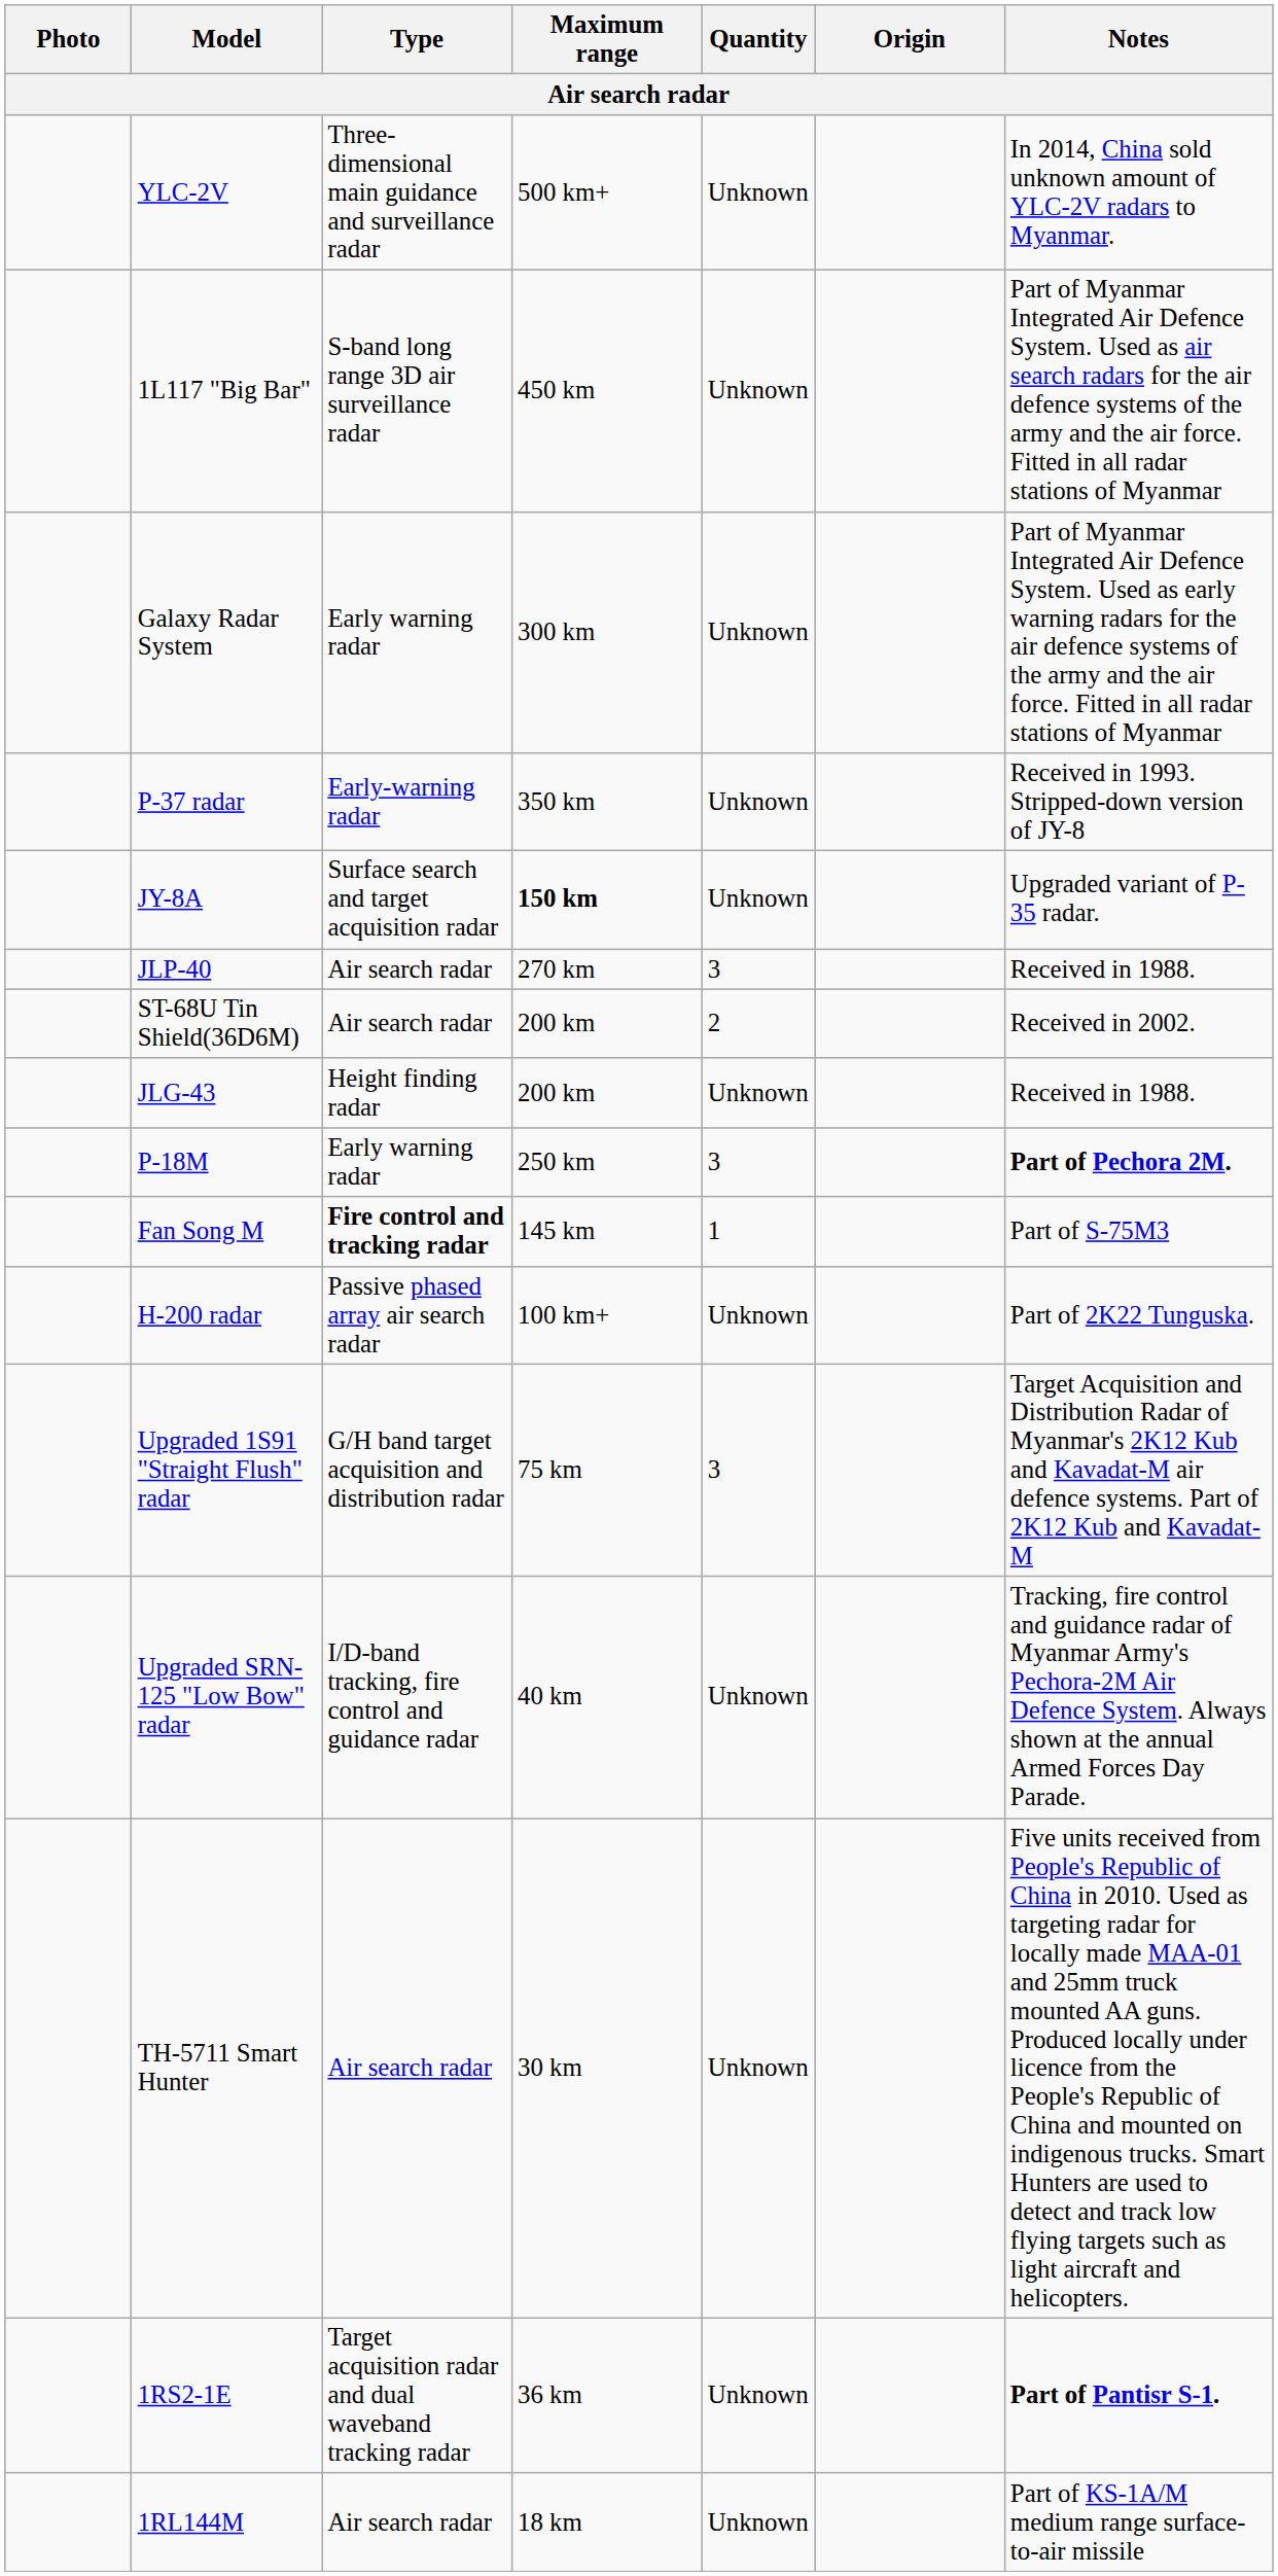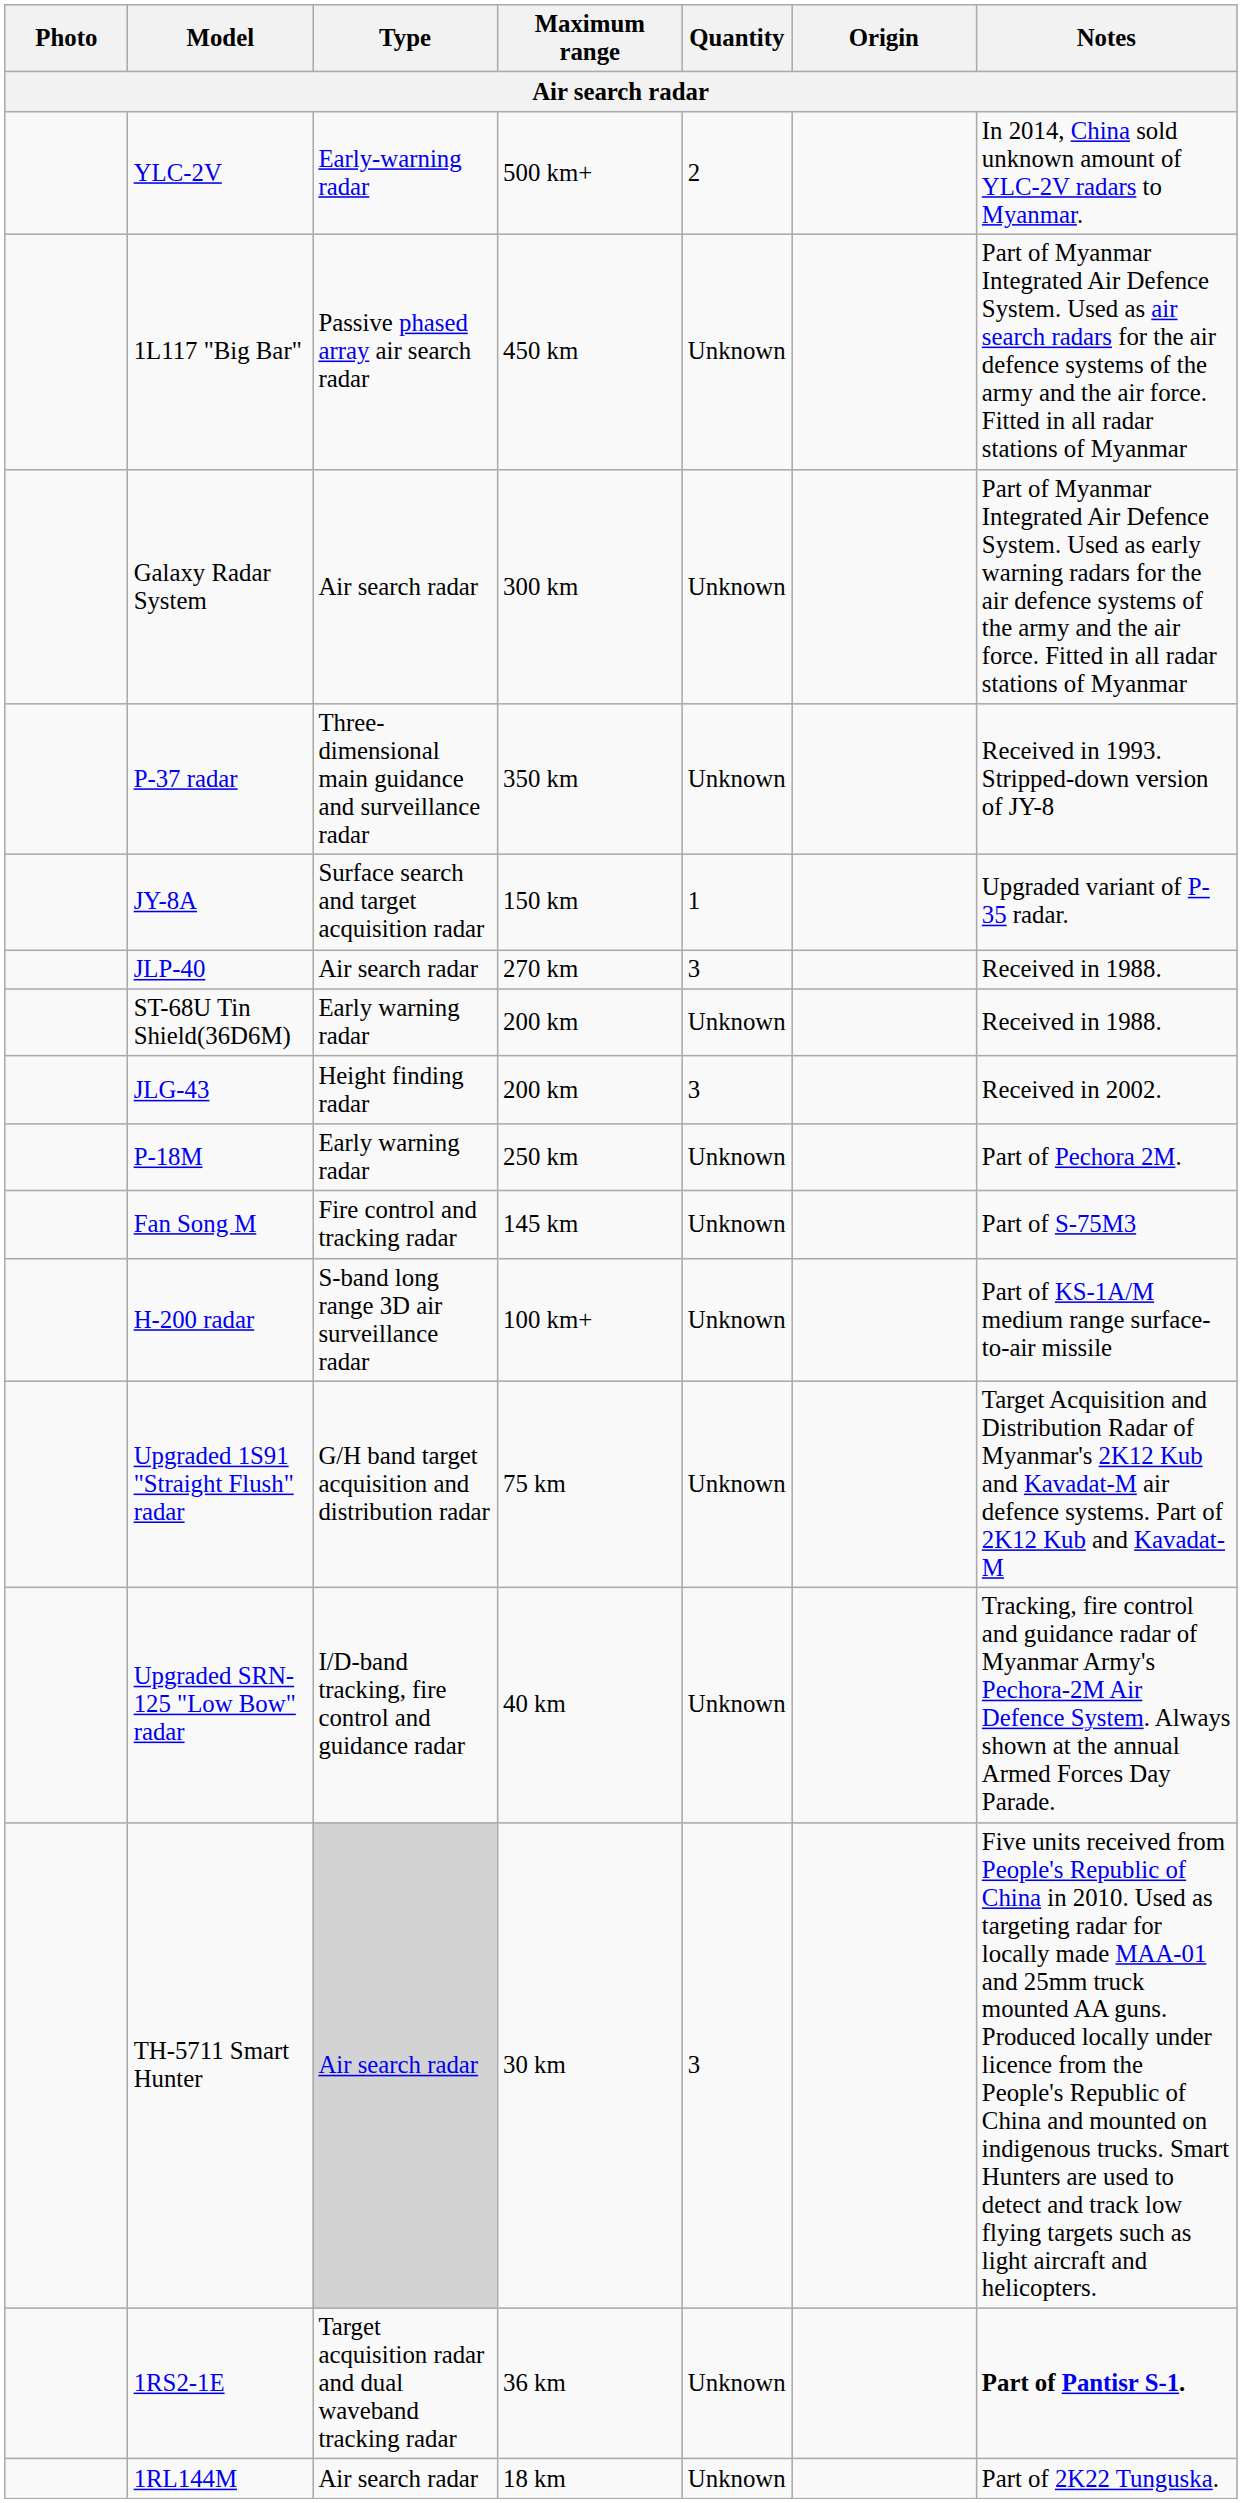YLC-2V | Type: Three-dimensional main guidance and surveillance radar -> Early-warning radar
YLC-2V | Quantity: Unknown -> 2
1L117 "Big Bar" | Type: S-band long range 3D air surveillance radar -> Passive phased array air search radar
Galaxy Radar System | Type: Early warning radar -> Air search radar
P-37 radar | Type: Early-warning radar -> Three-dimensional main guidance and surveillance radar
JY-8A | Maximum range: bold -> normal
JY-8A | Quantity: Unknown -> 1
ST-68U Tin Shield(36D6M) | Type: Air search radar -> Early warning radar
ST-68U Tin Shield(36D6M) | Quantity: 2 -> Unknown
ST-68U Tin Shield(36D6M) | Notes: Received in 2002. -> Received in 1988.
JLG-43 | Quantity: Unknown -> 3
JLG-43 | Notes: Received in 1988. -> Received in 2002.
P-18M | Quantity: 3 -> Unknown
P-18M | Notes: bold -> normal
Fan Song M | Type: bold -> normal
Fan Song M | Quantity: 1 -> Unknown
H-200 radar | Type: Passive phased array air search radar -> S-band long range 3D air surveillance radar
H-200 radar | Notes: Part of 2K22 Tunguska. -> Part of KS-1A/M medium range surface-to-air missile
Upgraded 1S91 "Straight Flush" radar | Quantity: 3 -> Unknown
TH-5711 Smart Hunter | Type: no background -> lightgrey background
TH-5711 Smart Hunter | Quantity: Unknown -> 3
1RL144M | Notes: Part of KS-1A/M medium range surface-to-air missile -> Part of 2K22 Tunguska.
